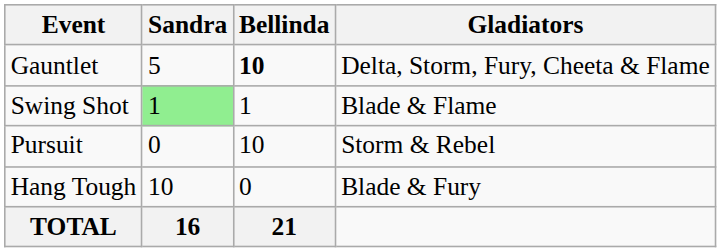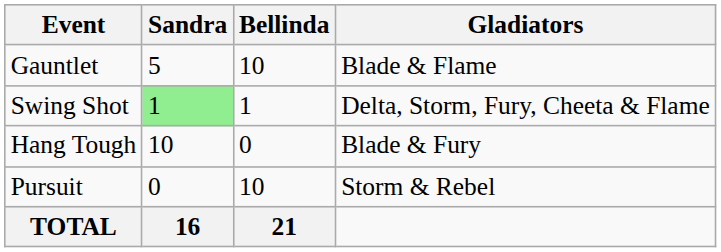Gauntlet | Bellinda: bold -> normal
Gauntlet | Gladiators: Delta, Storm, Fury, Cheeta & Flame -> Blade & Flame
Swing Shot | Gladiators: Blade & Flame -> Delta, Storm, Fury, Cheeta & Flame
rows swapped: Pursuit <-> Hang Tough
